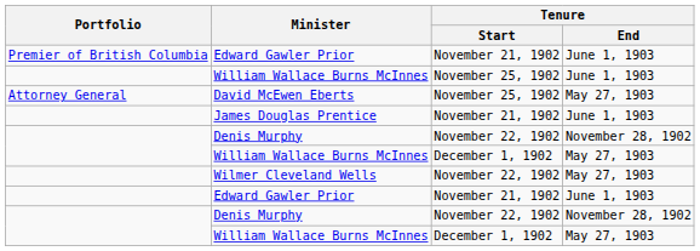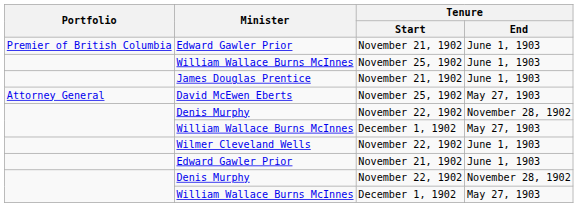rows swapped: David McEwen Eberts <-> James Douglas Prentice
Wilmer Cleveland Wells | Tenure / End: May 27, 1903 -> June 1, 1903
